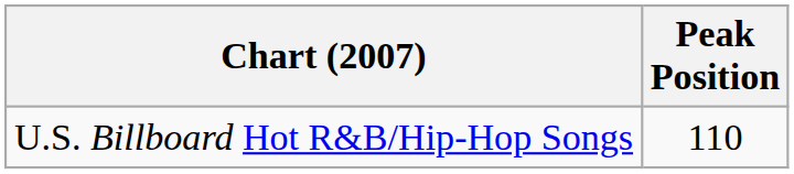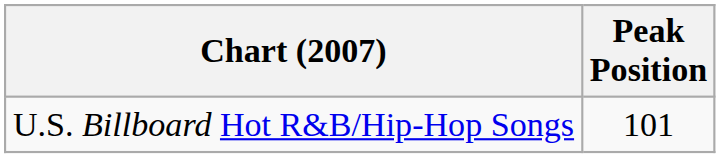U.S. Billboard Hot R&B/Hip-Hop Songs | Peak Position: 110 -> 101
